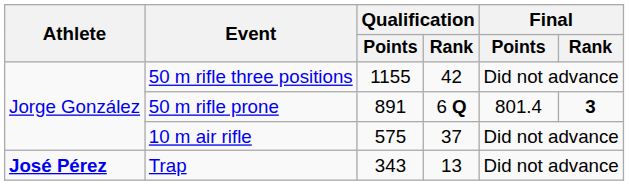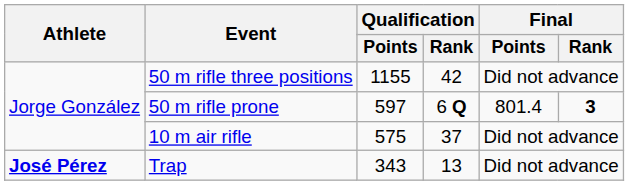50 m rifle prone | Qualification / Points: 891 -> 597
